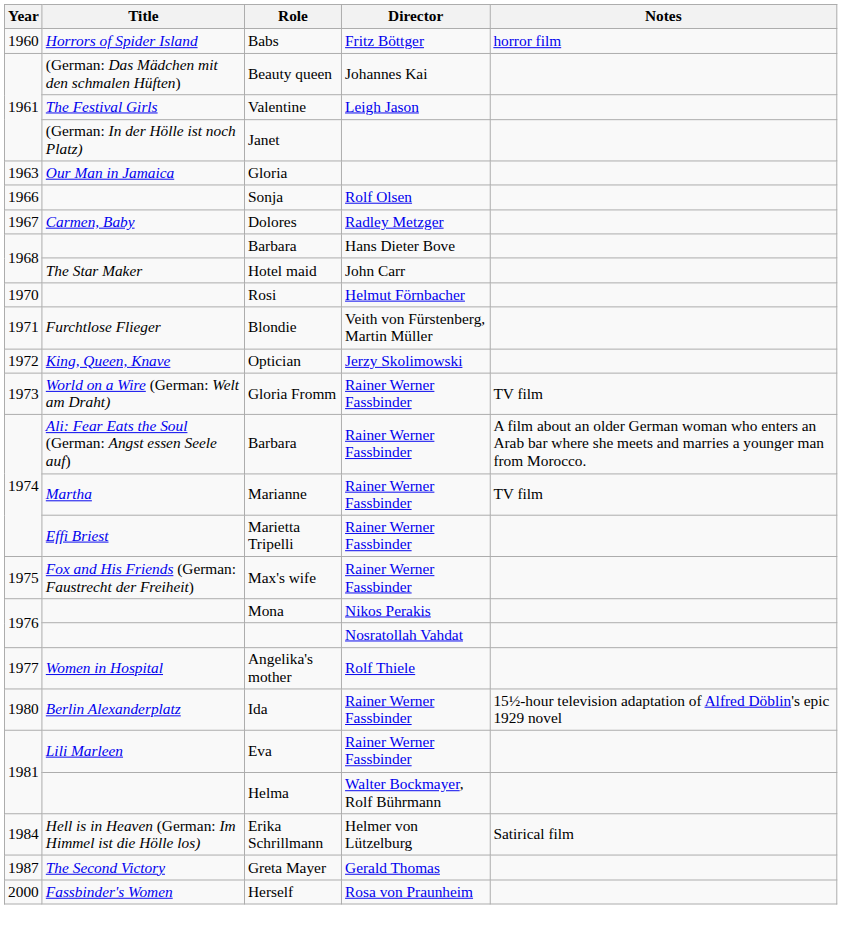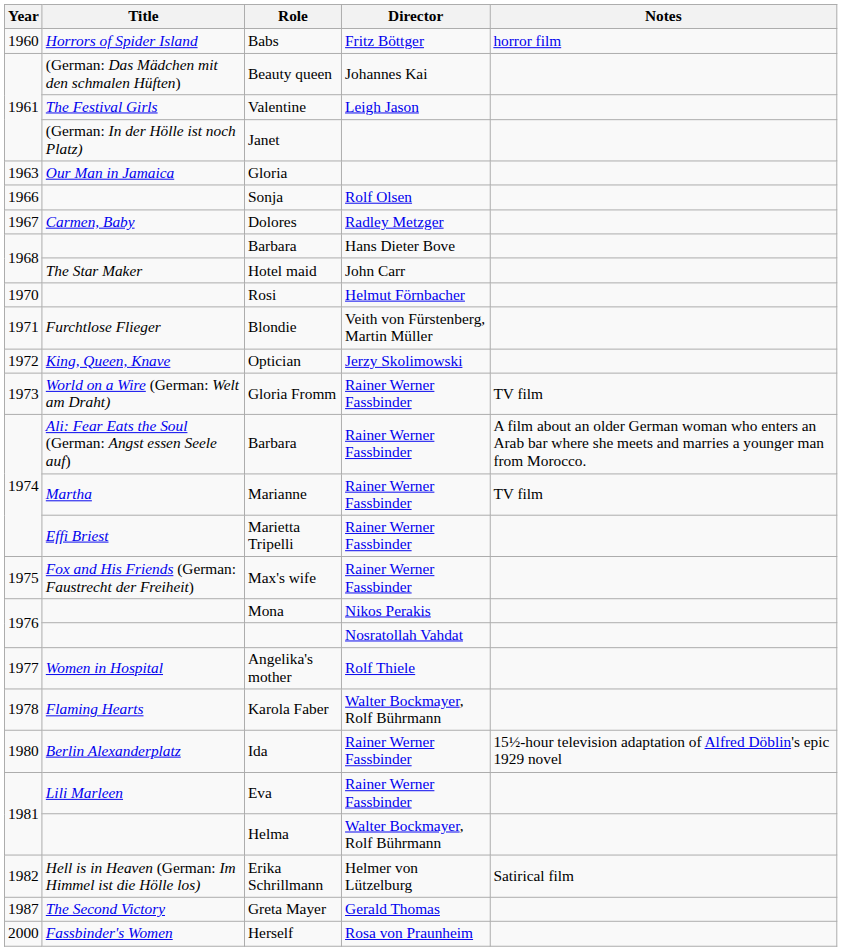+ row: 1978 | Flaming Hearts | Karola Faber | Walter Bockmayer, Rolf Bührmann
Erika Schrillmann | Year: 1984 -> 1982
